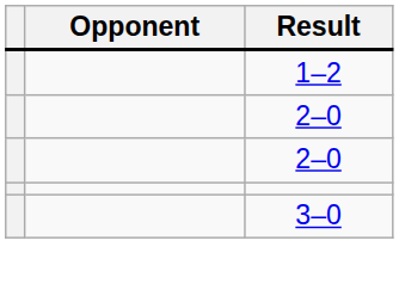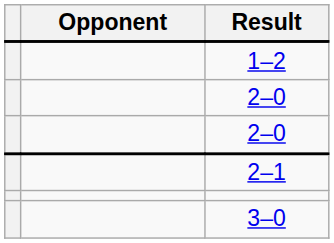+ row: 2–1
